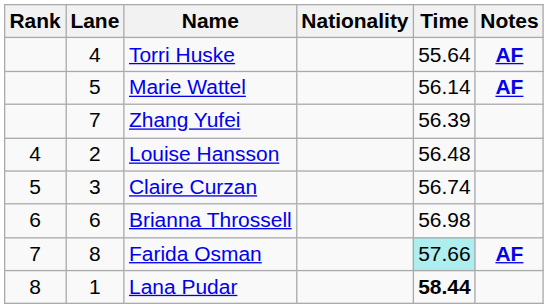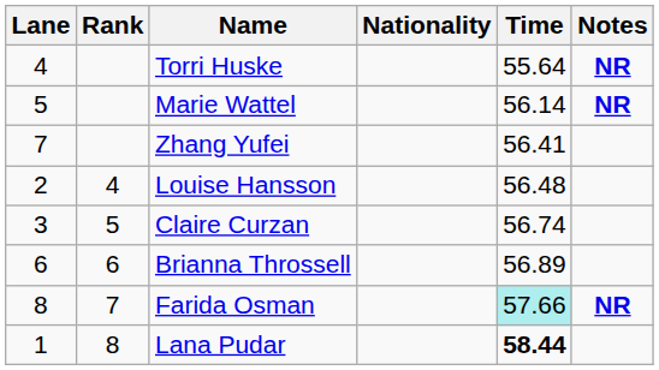columns swapped: Rank <-> Lane
Torri Huske | Notes: AF -> NR
Marie Wattel | Notes: AF -> NR
Zhang Yufei | Time: 56.39 -> 56.41
Brianna Throssell | Time: 56.98 -> 56.89
Farida Osman | Notes: AF -> NR
